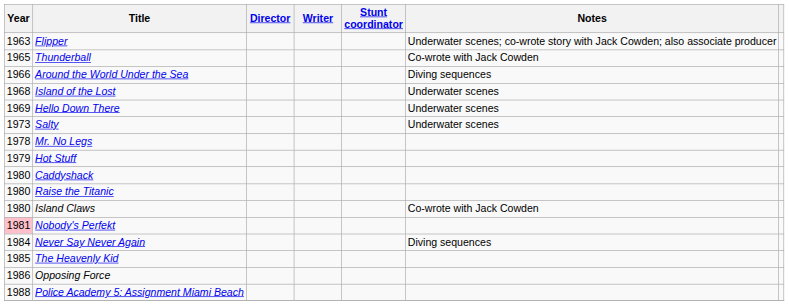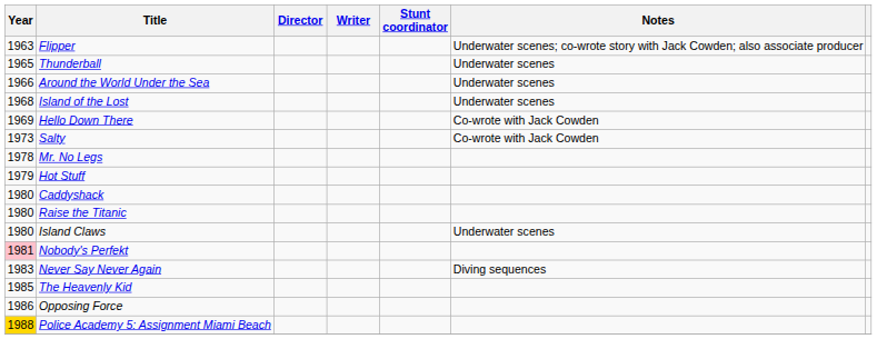Thunderball | Notes: Co-wrote with Jack Cowden -> Underwater scenes
Around the World Under the Sea | Notes: Diving sequences -> Underwater scenes
Hello Down There | Notes: Underwater scenes -> Co-wrote with Jack Cowden
Salty | Notes: Underwater scenes -> Co-wrote with Jack Cowden
Island Claws | Notes: Co-wrote with Jack Cowden -> Underwater scenes
Never Say Never Again | Year: 1984 -> 1983
Police Academy 5: Assignment Miami Beach | Year: no background -> gold background
